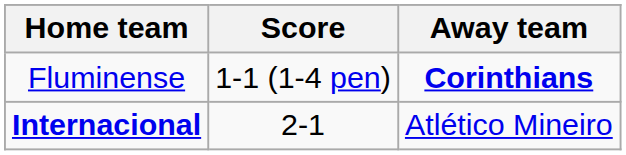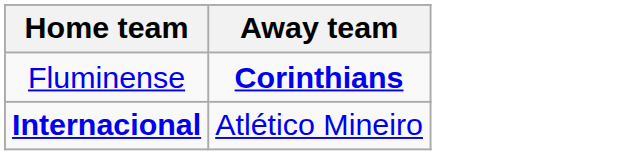- column: Score | 1-1 (1-4 pen) | 2-1
